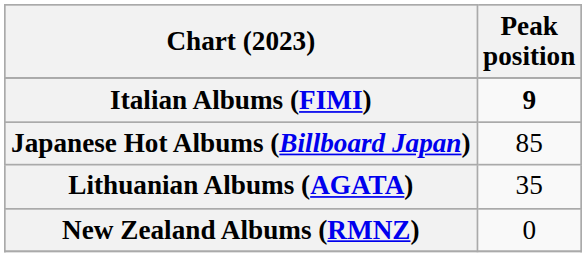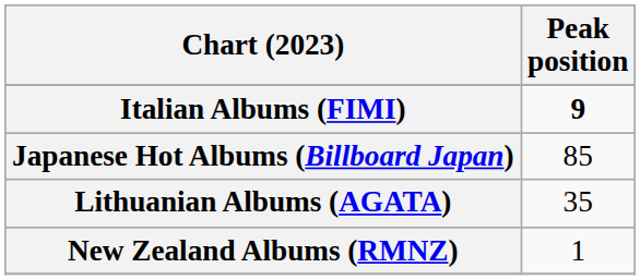New Zealand Albums (RMNZ) | Peak position: 0 -> 1
